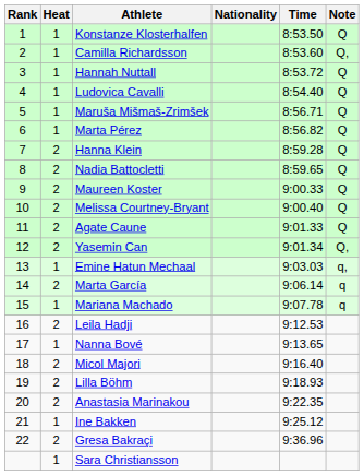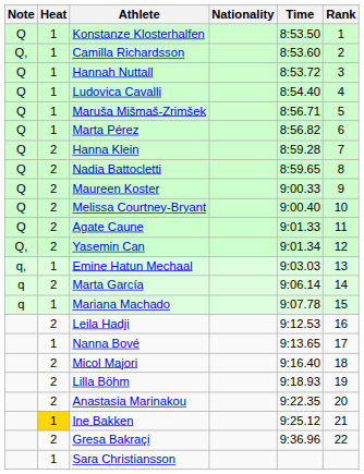columns swapped: Rank <-> Note
Ine Bakken | Heat: no background -> gold background
